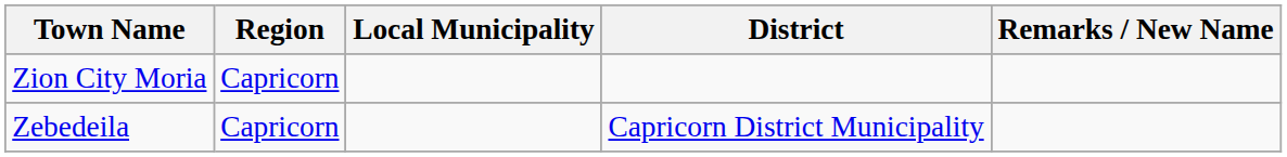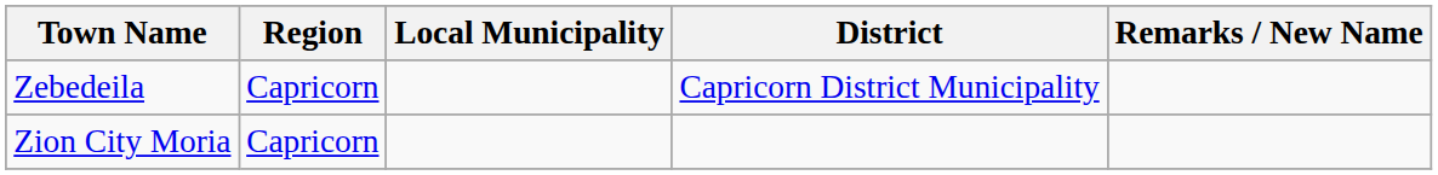rows swapped: Zebedeila <-> Zion City Moria
